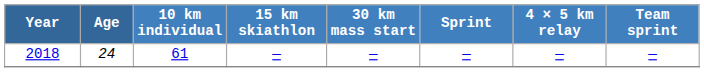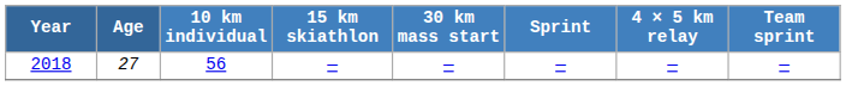2018 | Age: 24 -> 27
2018 | 10 km individual: 61 -> 56
